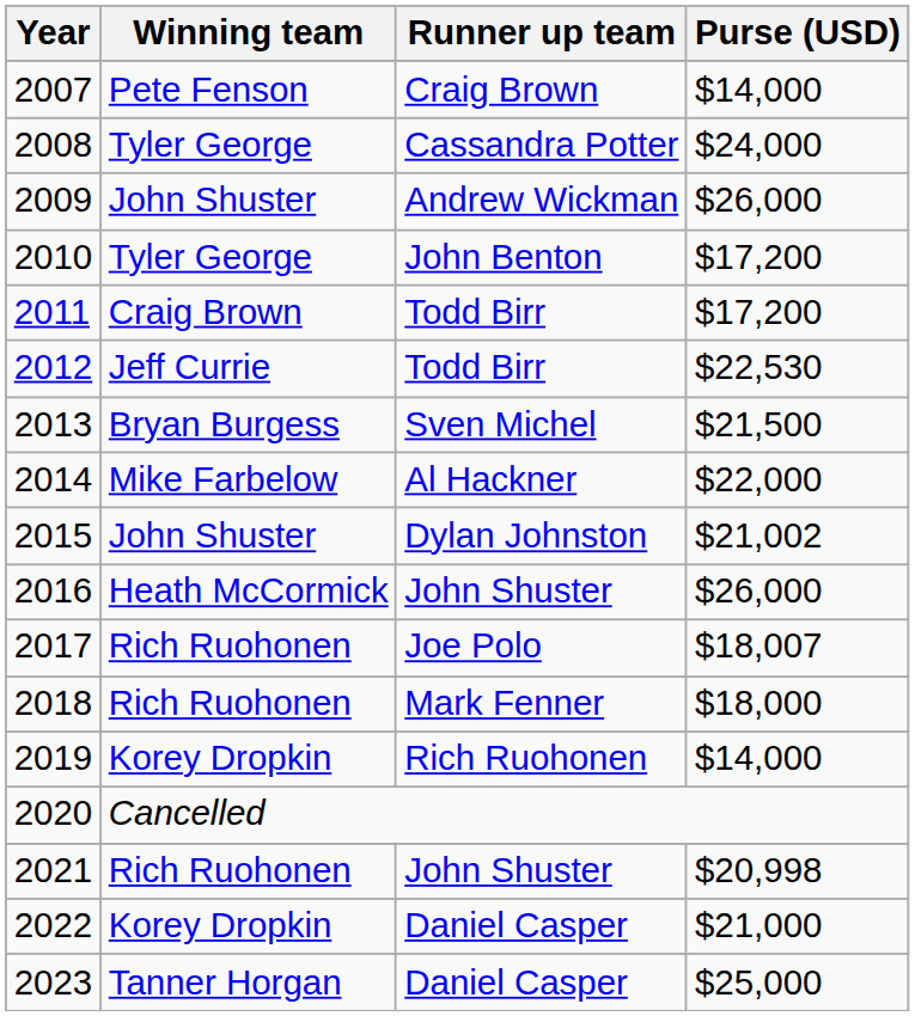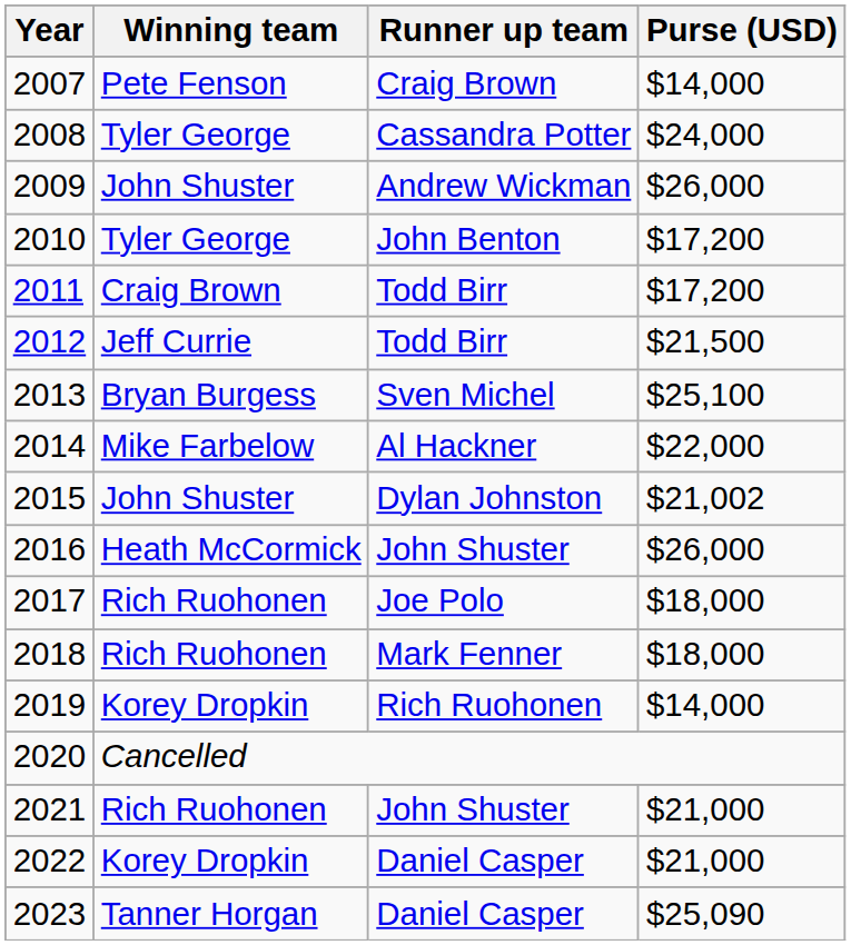2012 | Purse (USD): $22,530 -> $21,500
2013 | Purse (USD): $21,500 -> $25,100
2017 | Purse (USD): $18,007 -> $18,000
2021 | Purse (USD): $20,998 -> $21,000
2023 | Purse (USD): $25,000 -> $25,090
